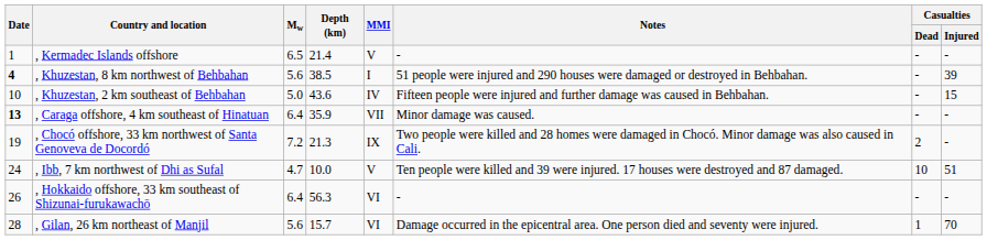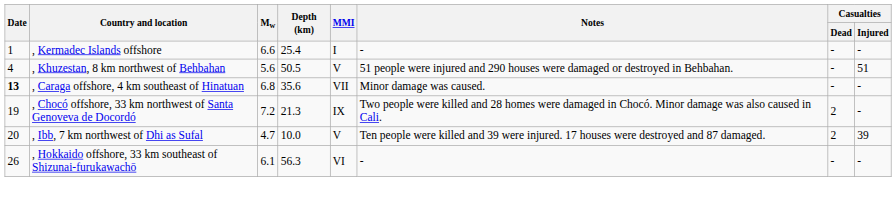, Kermadec Islands offshore | Mw: 6.5 -> 6.6
, Kermadec Islands offshore | Depth (km): 21.4 -> 25.4
, Kermadec Islands offshore | MMI: V -> I
, Khuzestan, 8 km northwest of Behbahan | Date: bold -> normal
, Khuzestan, 8 km northwest of Behbahan | Depth (km): 38.5 -> 50.5
, Khuzestan, 8 km northwest of Behbahan | MMI: I -> V
, Khuzestan, 8 km northwest of Behbahan | Casualties / Injured: 39 -> 51
- row: 10 | , Khuzestan, 2 km southeast of Behbahan | 5.0 | 43.6 | IV | Fifteen people were injured and further damage was caused in Behbahan. | - | 15
, Caraga offshore, 4 km southeast of Hinatuan | Mw: 6.4 -> 6.8
, Caraga offshore, 4 km southeast of Hinatuan | Depth (km): 35.9 -> 35.6
, Ibb, 7 km northwest of Dhi as Sufal | Date: 24 -> 20
, Ibb, 7 km northwest of Dhi as Sufal | Casualties / Dead: 10 -> 2
, Ibb, 7 km northwest of Dhi as Sufal | Casualties / Injured: 51 -> 39
, Hokkaido offshore, 33 km southeast of Shizunai-furukawachō | Mw: 6.4 -> 6.1
- row: 28 | , Gilan, 26 km northeast of Manjil | 5.6 | 15.7 | VI | Damage occurred in the epicentral area. One person died and seventy were injured. | 1 | 70
